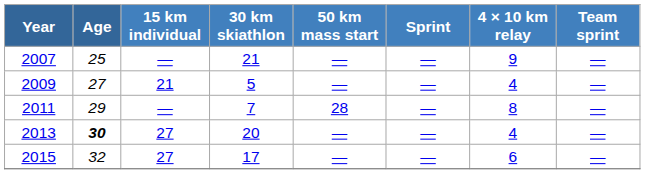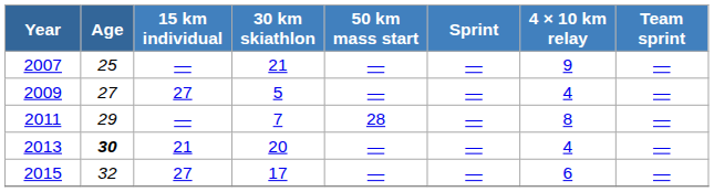2009 | 15 km individual: 21 -> 27
2013 | 15 km individual: 27 -> 21
